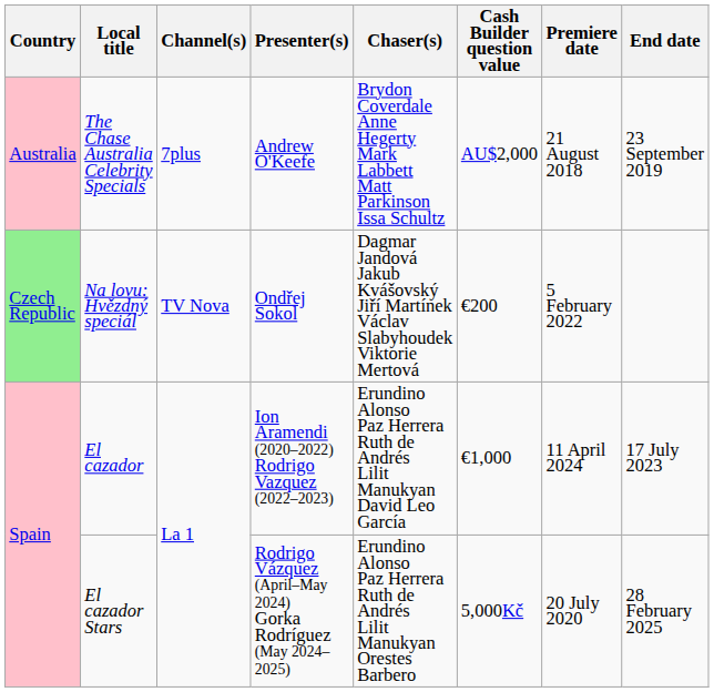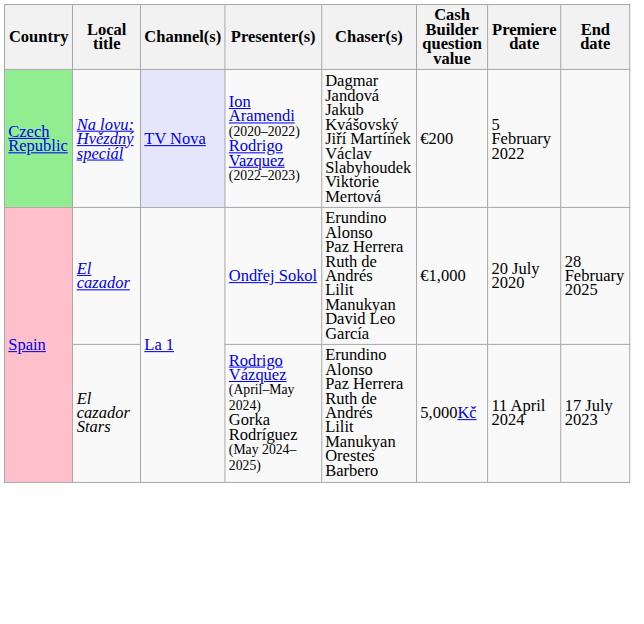- row: Australia | The Chase Australia Celebrity Specials | 7plus | Andrew O'Keefe | Brydon Coverdale Anne Hegerty Mark Labbett Matt Parkinson Issa Schultz | AU$2,000 | 21 August 2018 | 23 September 2019
Na lovu: Hvězdný speciál | Channel(s): no background -> lavender background
Na lovu: Hvězdný speciál | Presenter(s): Ondřej Sokol -> Ion Aramendi (2020–2022) Rodrigo Vazquez (2022–2023)
El cazador | Presenter(s): Ion Aramendi (2020–2022) Rodrigo Vazquez (2022–2023) -> Ondřej Sokol
El cazador | Premiere date: 11 April 2024 -> 20 July 2020
El cazador | End date: 17 July 2023 -> 28 February 2025
El cazador Stars | Premiere date: 20 July 2020 -> 11 April 2024
El cazador Stars | End date: 28 February 2025 -> 17 July 2023
